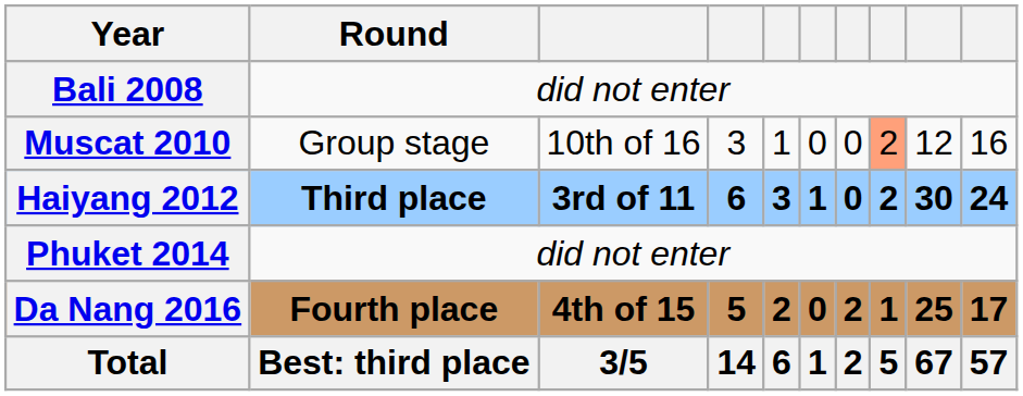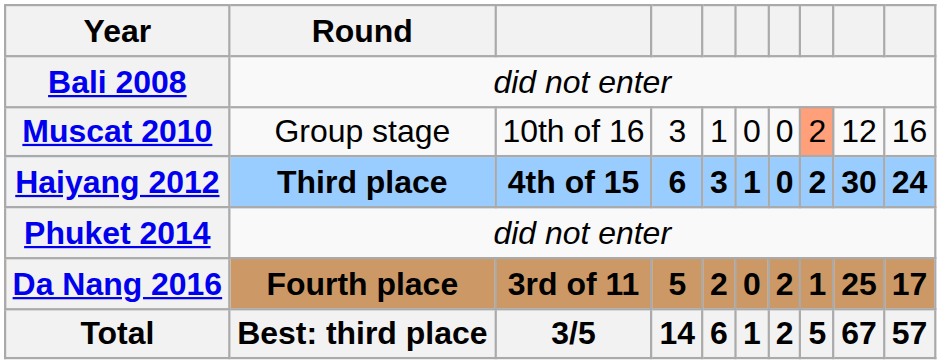Haiyang 2012 | column 3: 3rd of 11 -> 4th of 15
Da Nang 2016 | column 3: 4th of 15 -> 3rd of 11
